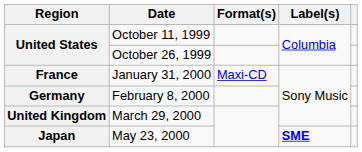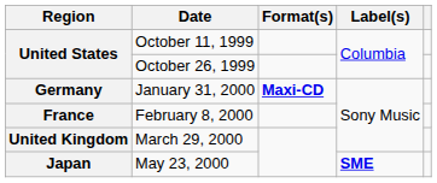January 31, 2000 | Region: France -> Germany
January 31, 2000 | Format(s): normal -> bold
February 8, 2000 | Region: Germany -> France
